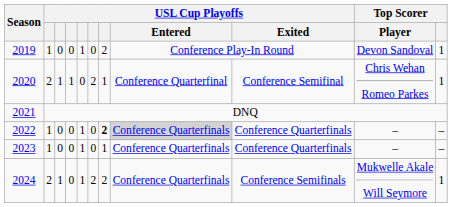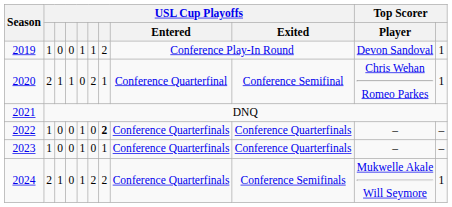2019 | column 6: 0 -> 1
2022 | USL Cup Playoffs / Entered: lightgrey background -> no background
